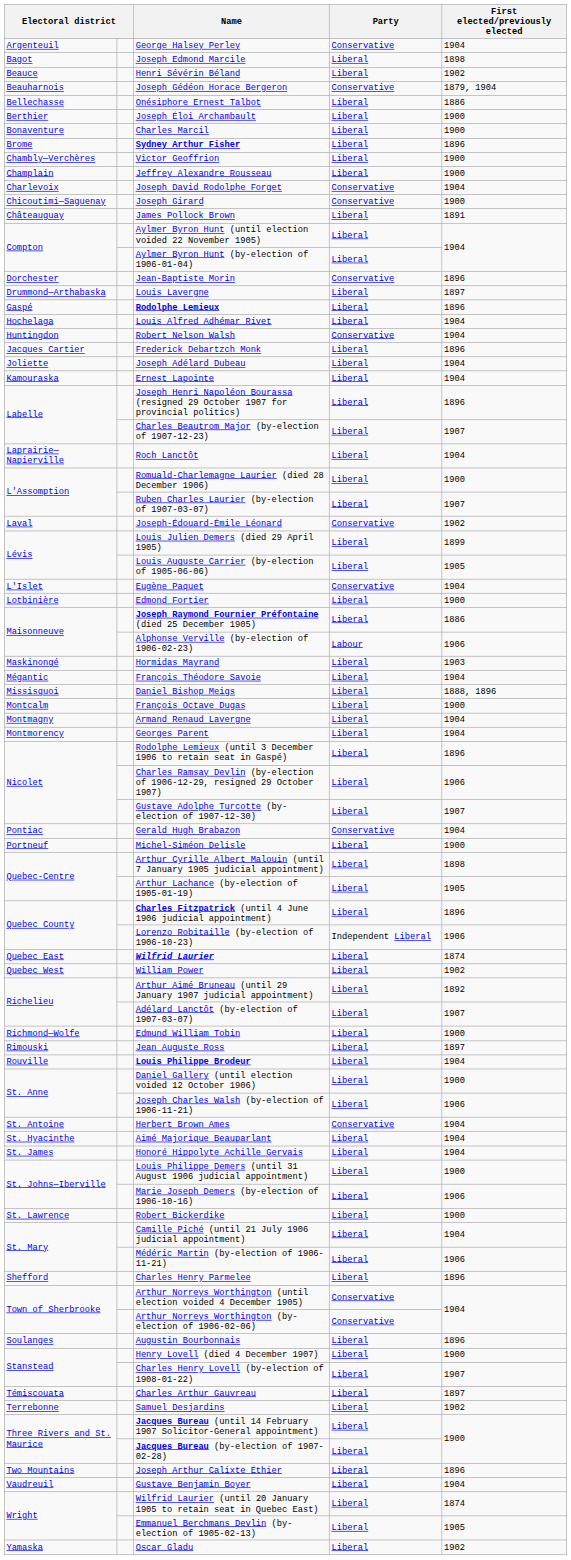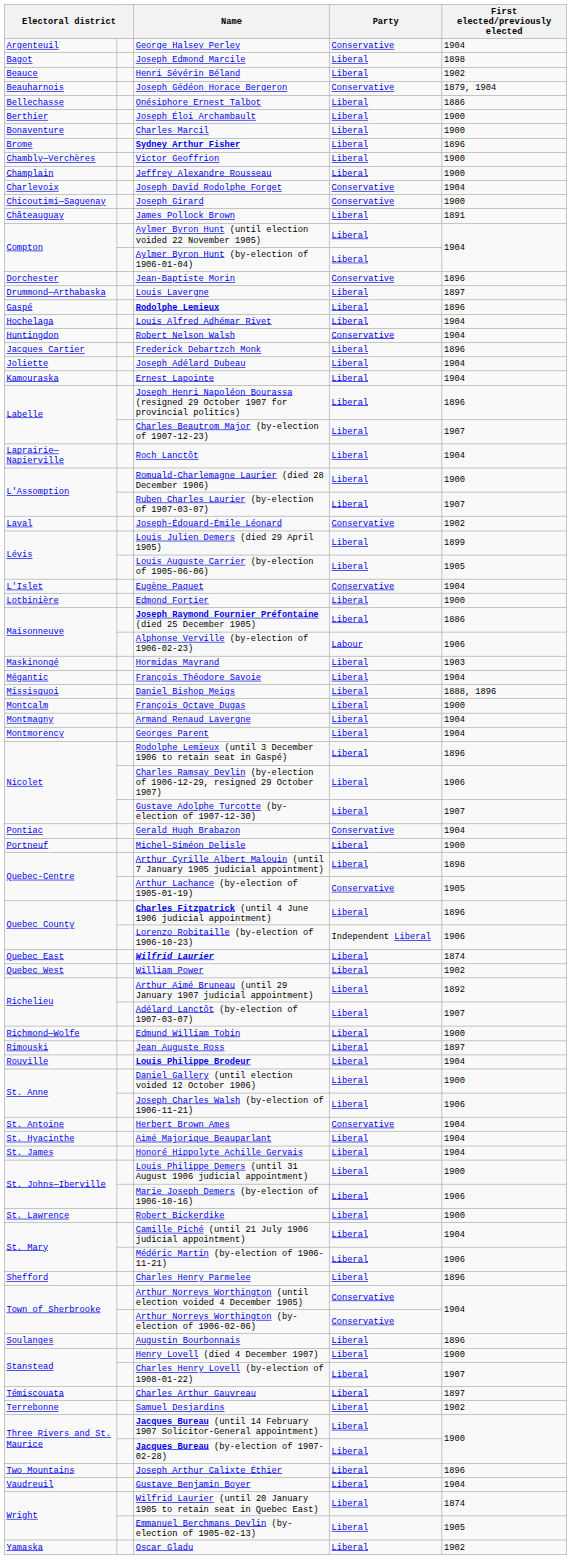Arthur Lachance (by-election of 1905-01-19) | Party: Liberal -> Conservative
